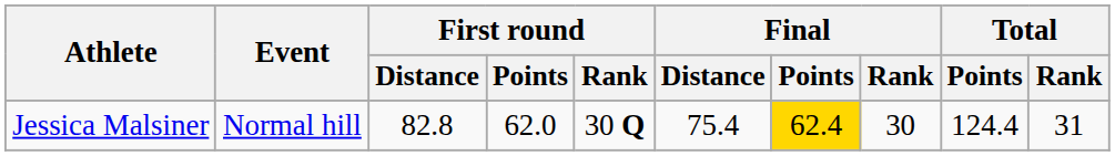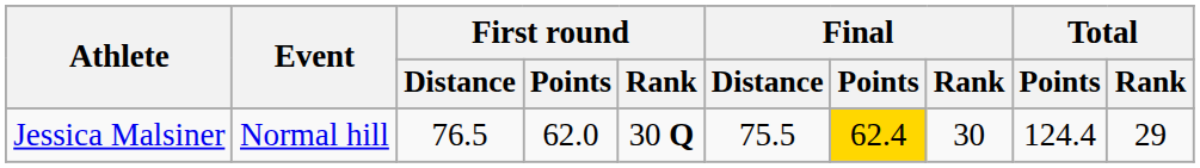Jessica Malsiner | First round / Distance: 82.8 -> 76.5
Jessica Malsiner | Final / Distance: 75.4 -> 75.5
Jessica Malsiner | Total / Rank: 31 -> 29
